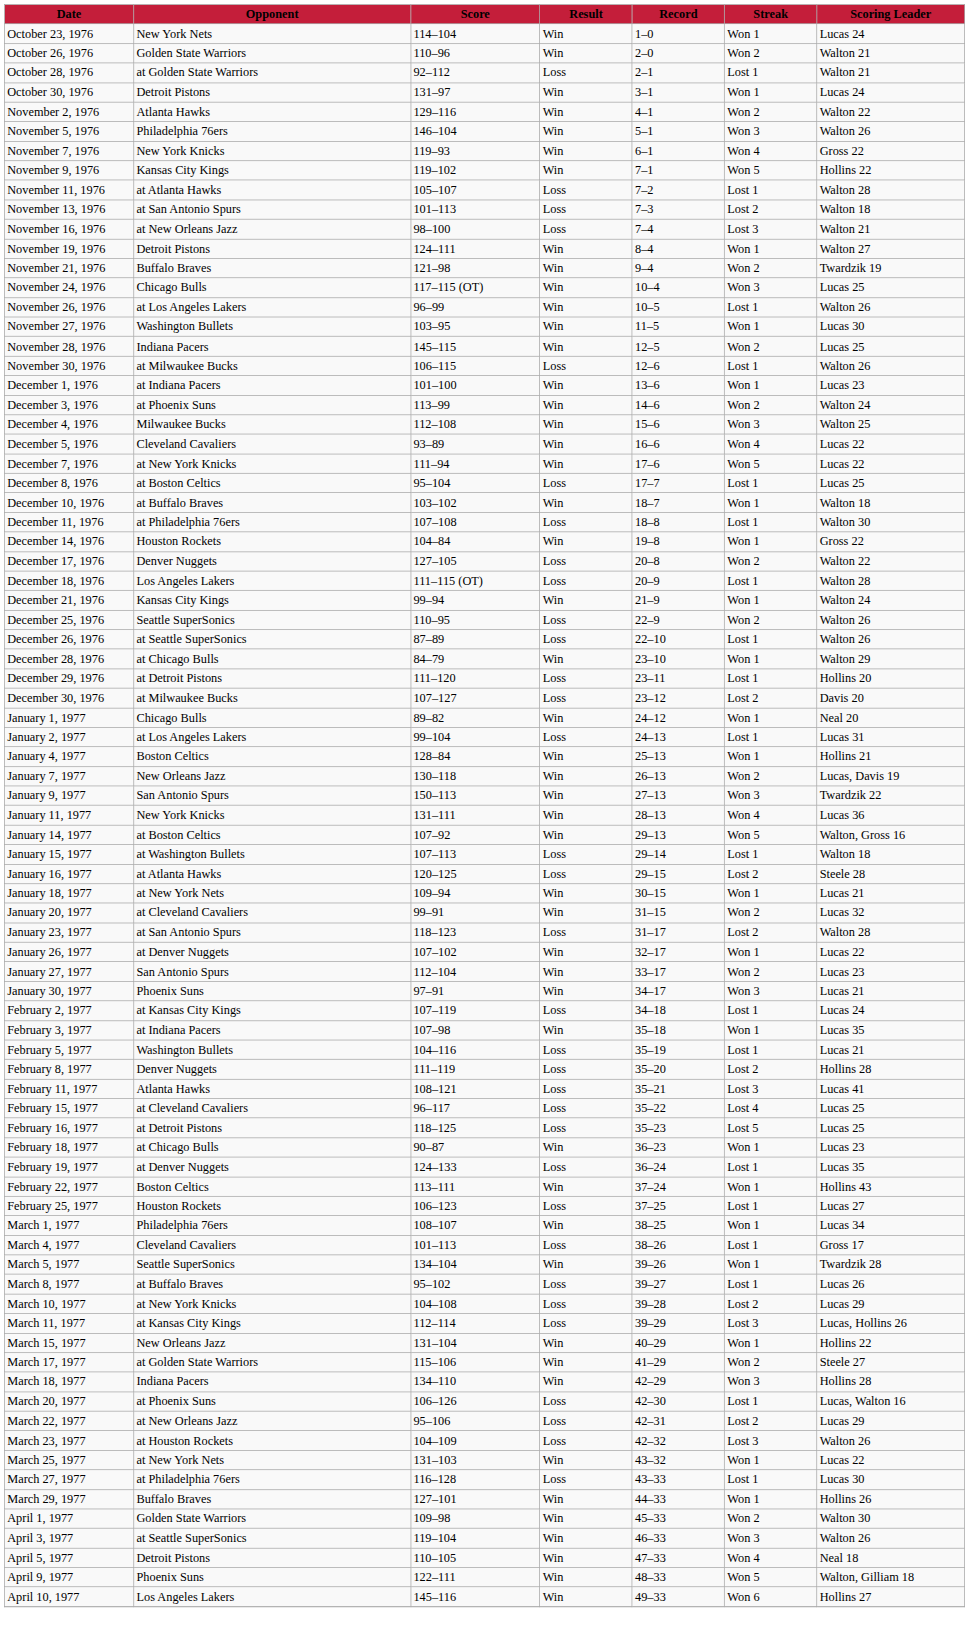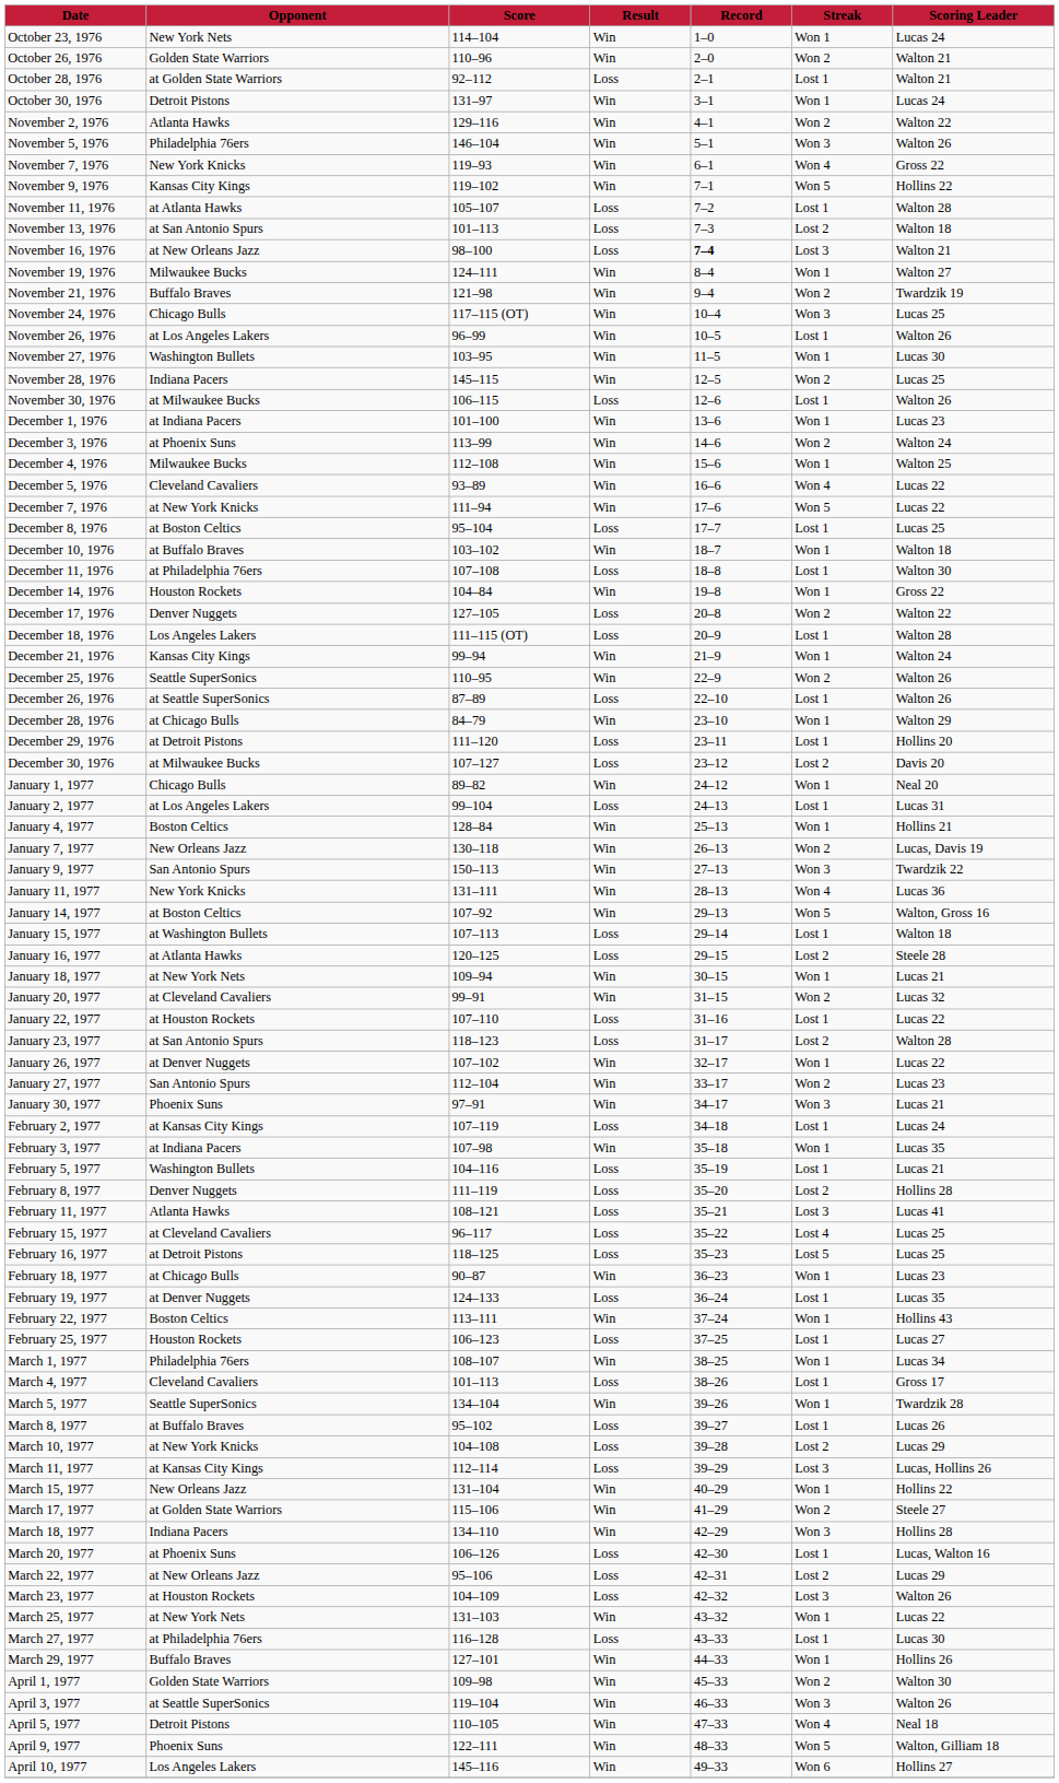November 16, 1976 | Record: normal -> bold
November 19, 1976 | Opponent: Detroit Pistons -> Milwaukee Bucks
December 4, 1976 | Streak: Won 3 -> Won 1
December 25, 1976 | Result: Loss -> Win
+ row: January 22, 1977 | at Houston Rockets | 107–110 | Loss | 31–16 | Lost 1 | Lucas 22
